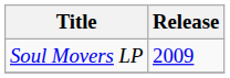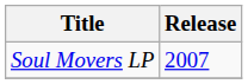Soul Movers LP | Release: 2009 -> 2007
